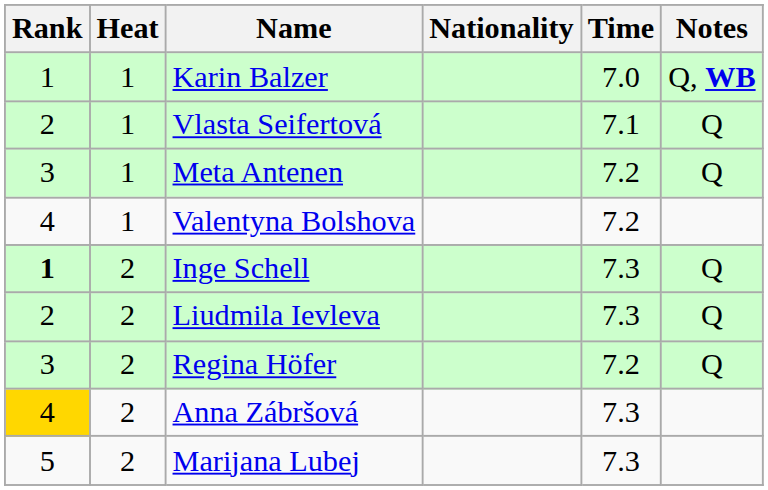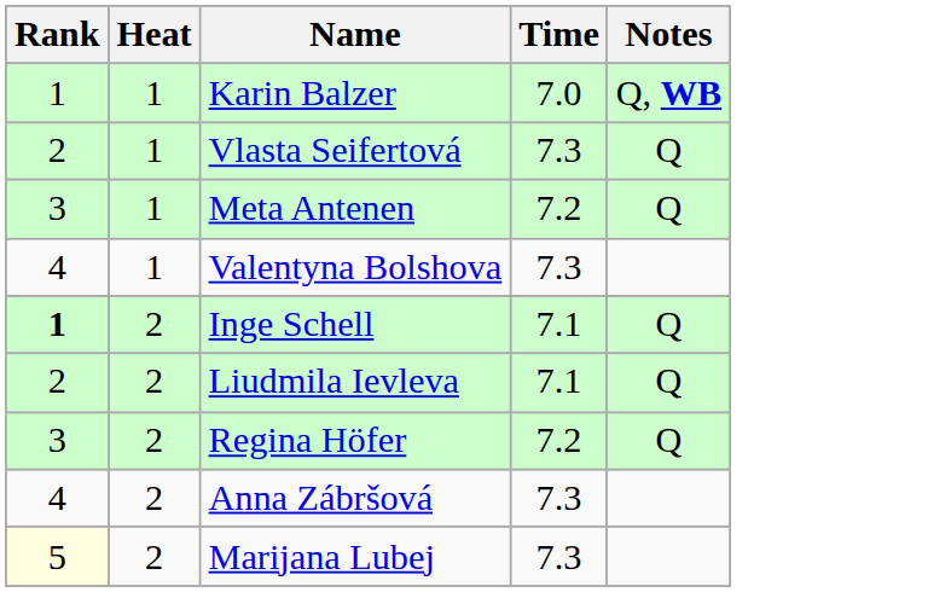- column: Nationality
Vlasta Seifertová | Time: 7.1 -> 7.3
Valentyna Bolshova | Time: 7.2 -> 7.3
Inge Schell | Time: 7.3 -> 7.1
Liudmila Ievleva | Time: 7.3 -> 7.1
Anna Zábršová | Rank: gold background -> no background
Marijana Lubej | Rank: no background -> lightyellow background
